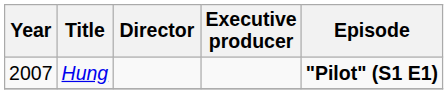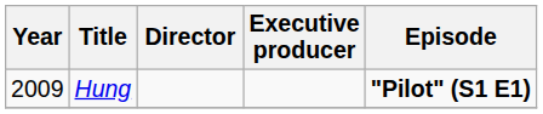Hung | Year: 2007 -> 2009
